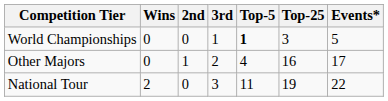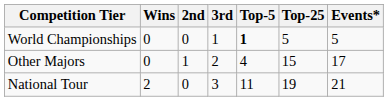World Championships | Top-25: 3 -> 5
Other Majors | Top-25: 16 -> 15
National Tour | Events*: 22 -> 21
